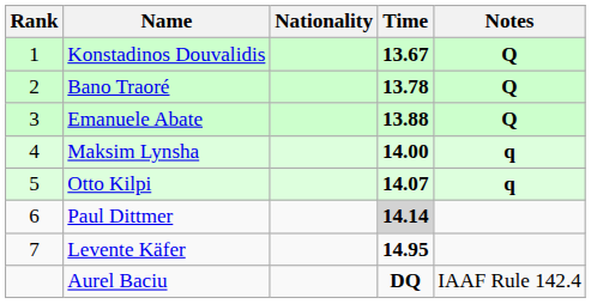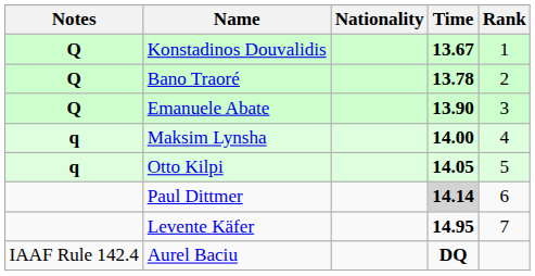columns swapped: Rank <-> Notes
Emanuele Abate | Time: 13.88 -> 13.90
Otto Kilpi | Time: 14.07 -> 14.05
